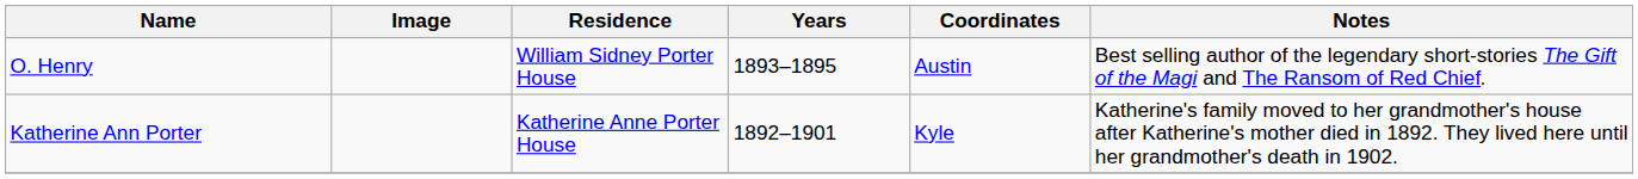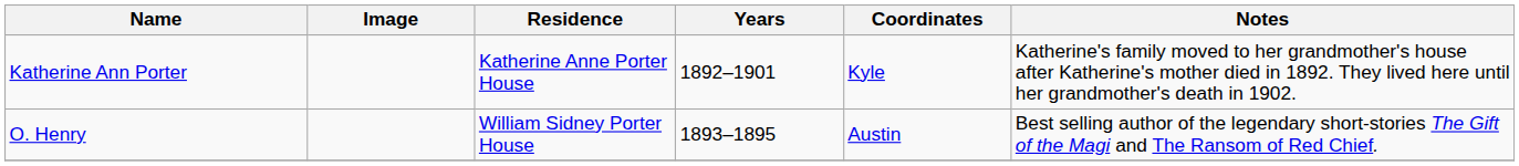rows swapped: Katherine Ann Porter <-> O. Henry
